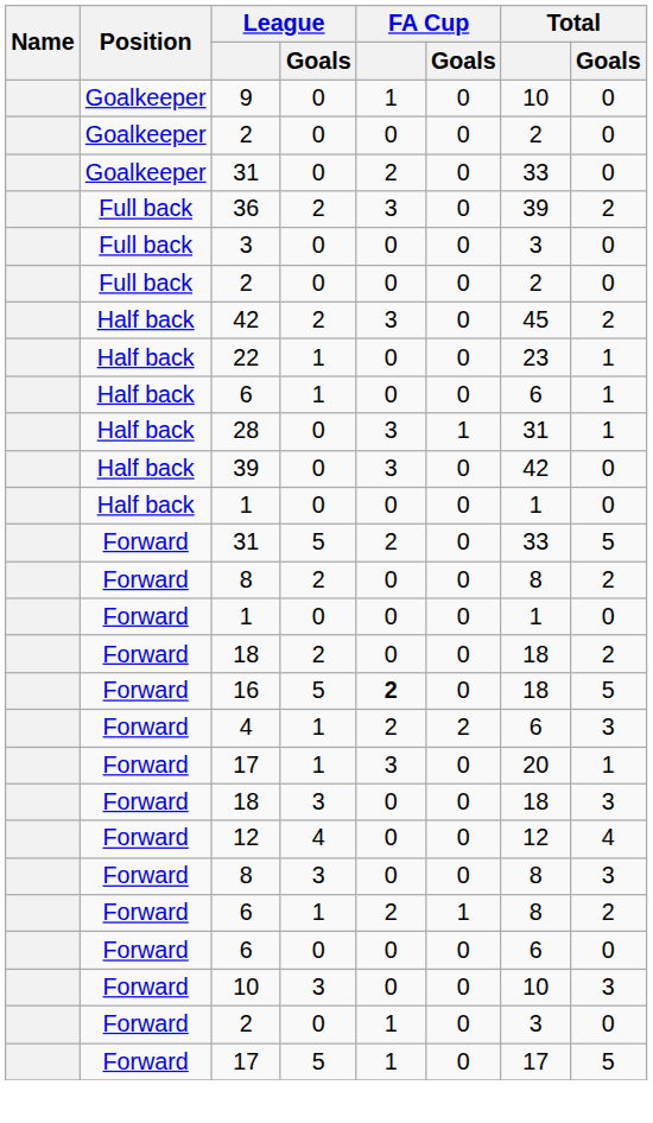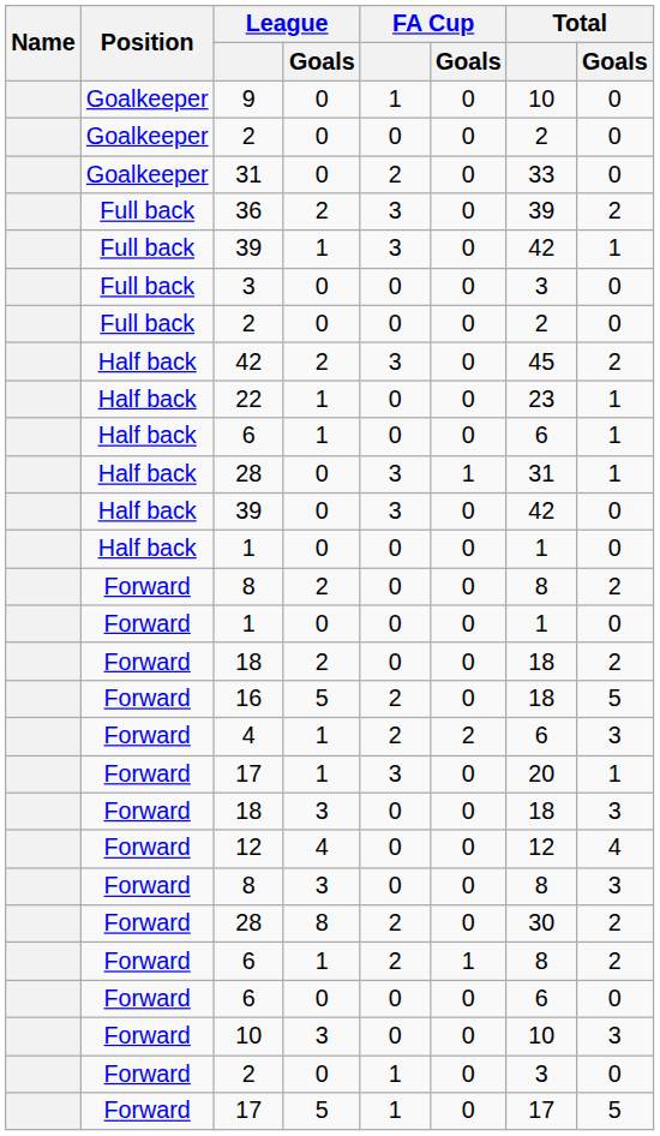+ row: Full back | 39 | 1 | 3 | 0 | 42 | 1
- row: Forward | 31 | 5 | 2 | 0 | 33 | 5
16 | FA Cup: bold -> normal
+ row: Forward | 28 | 8 | 2 | 0 | 30 | 2
